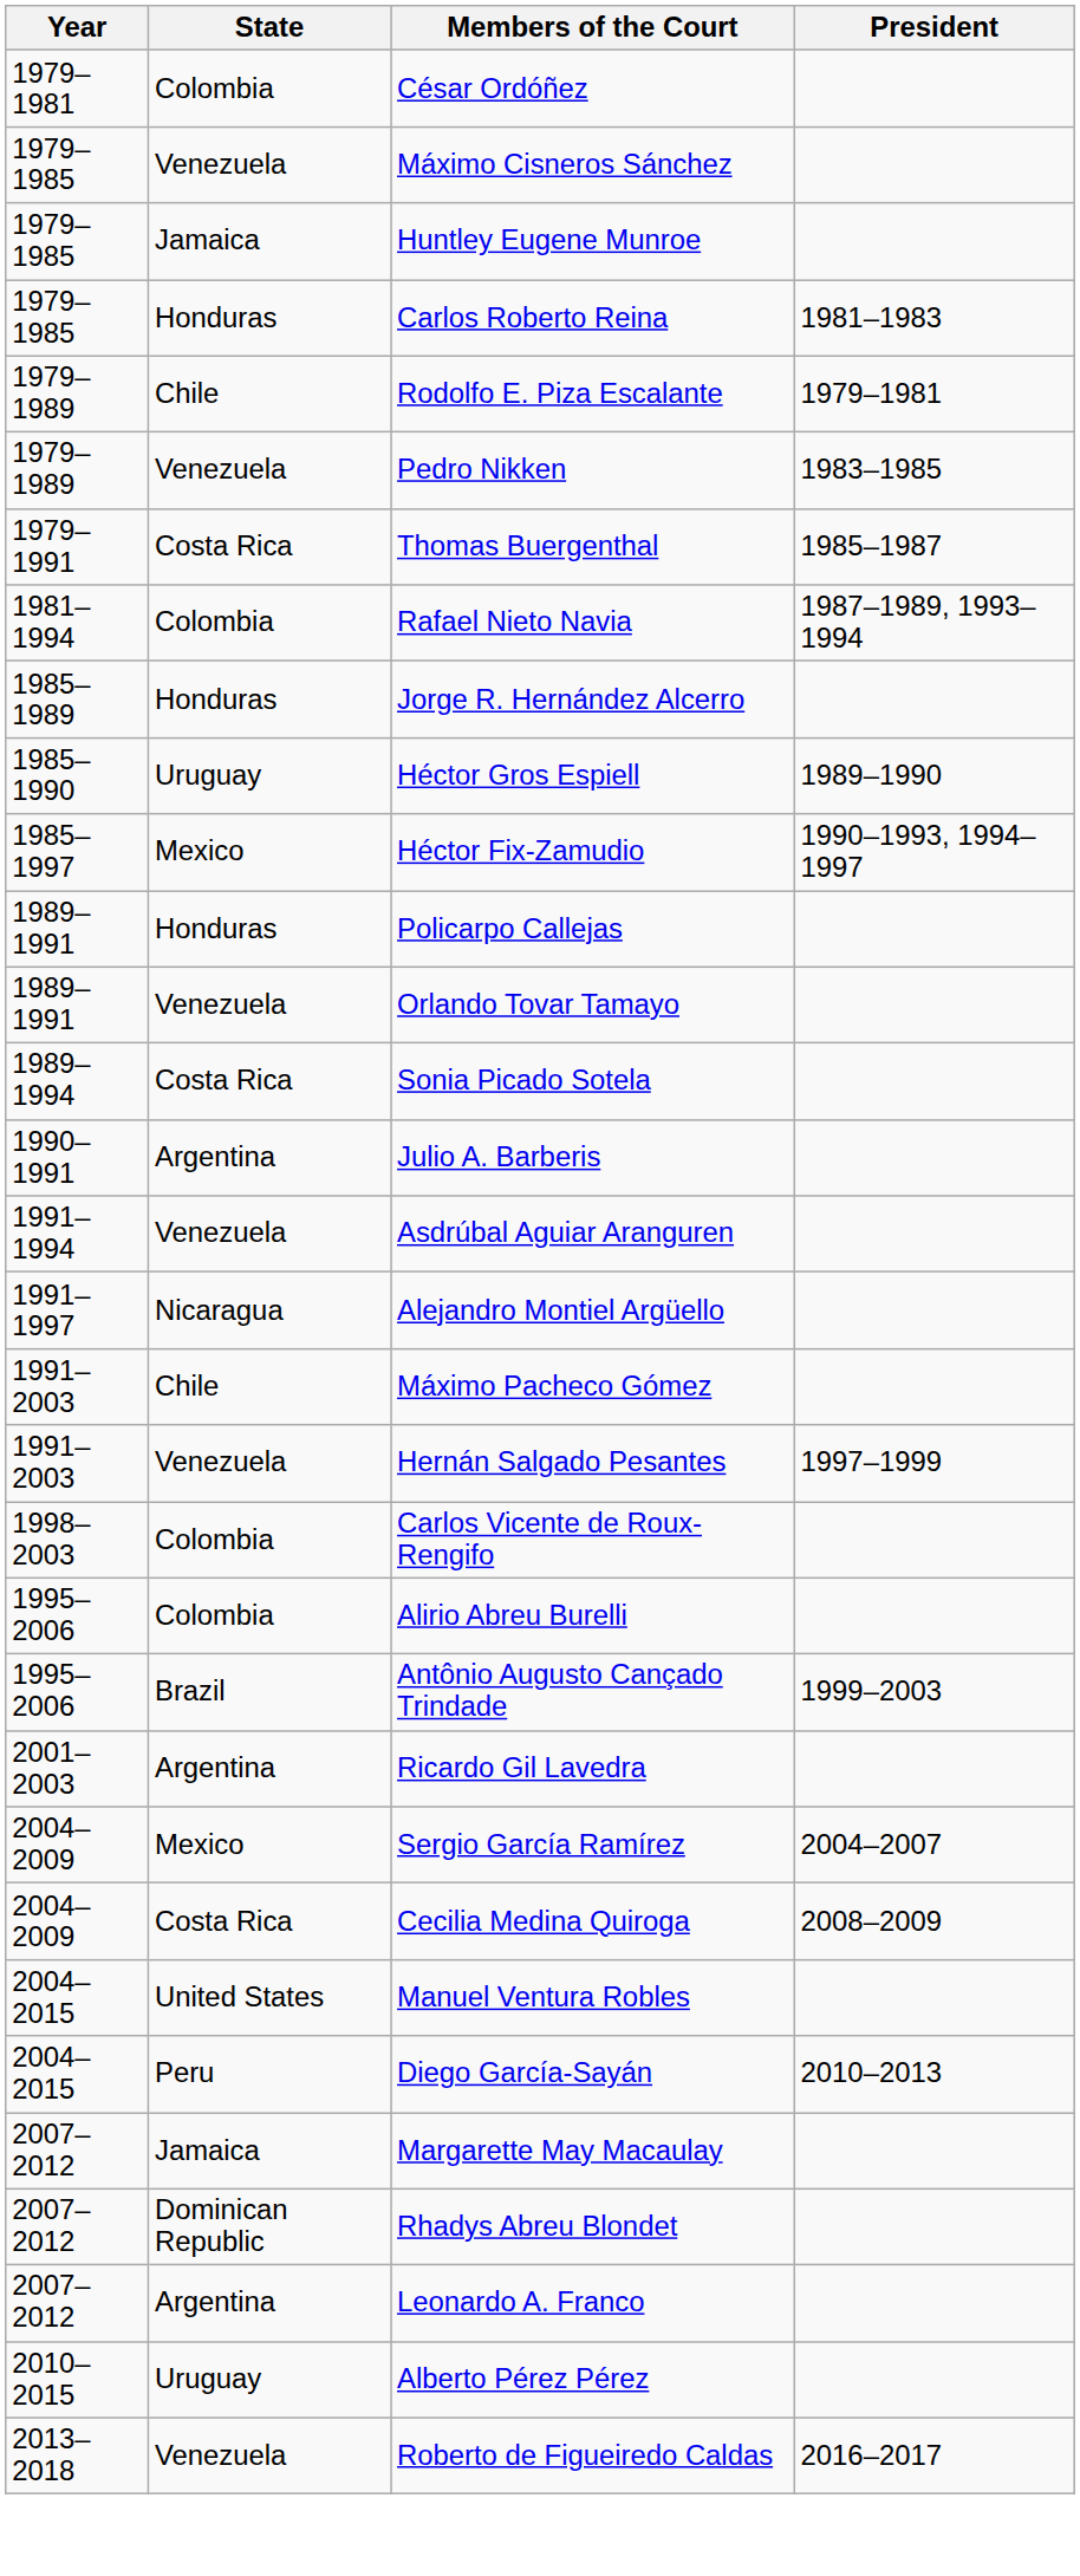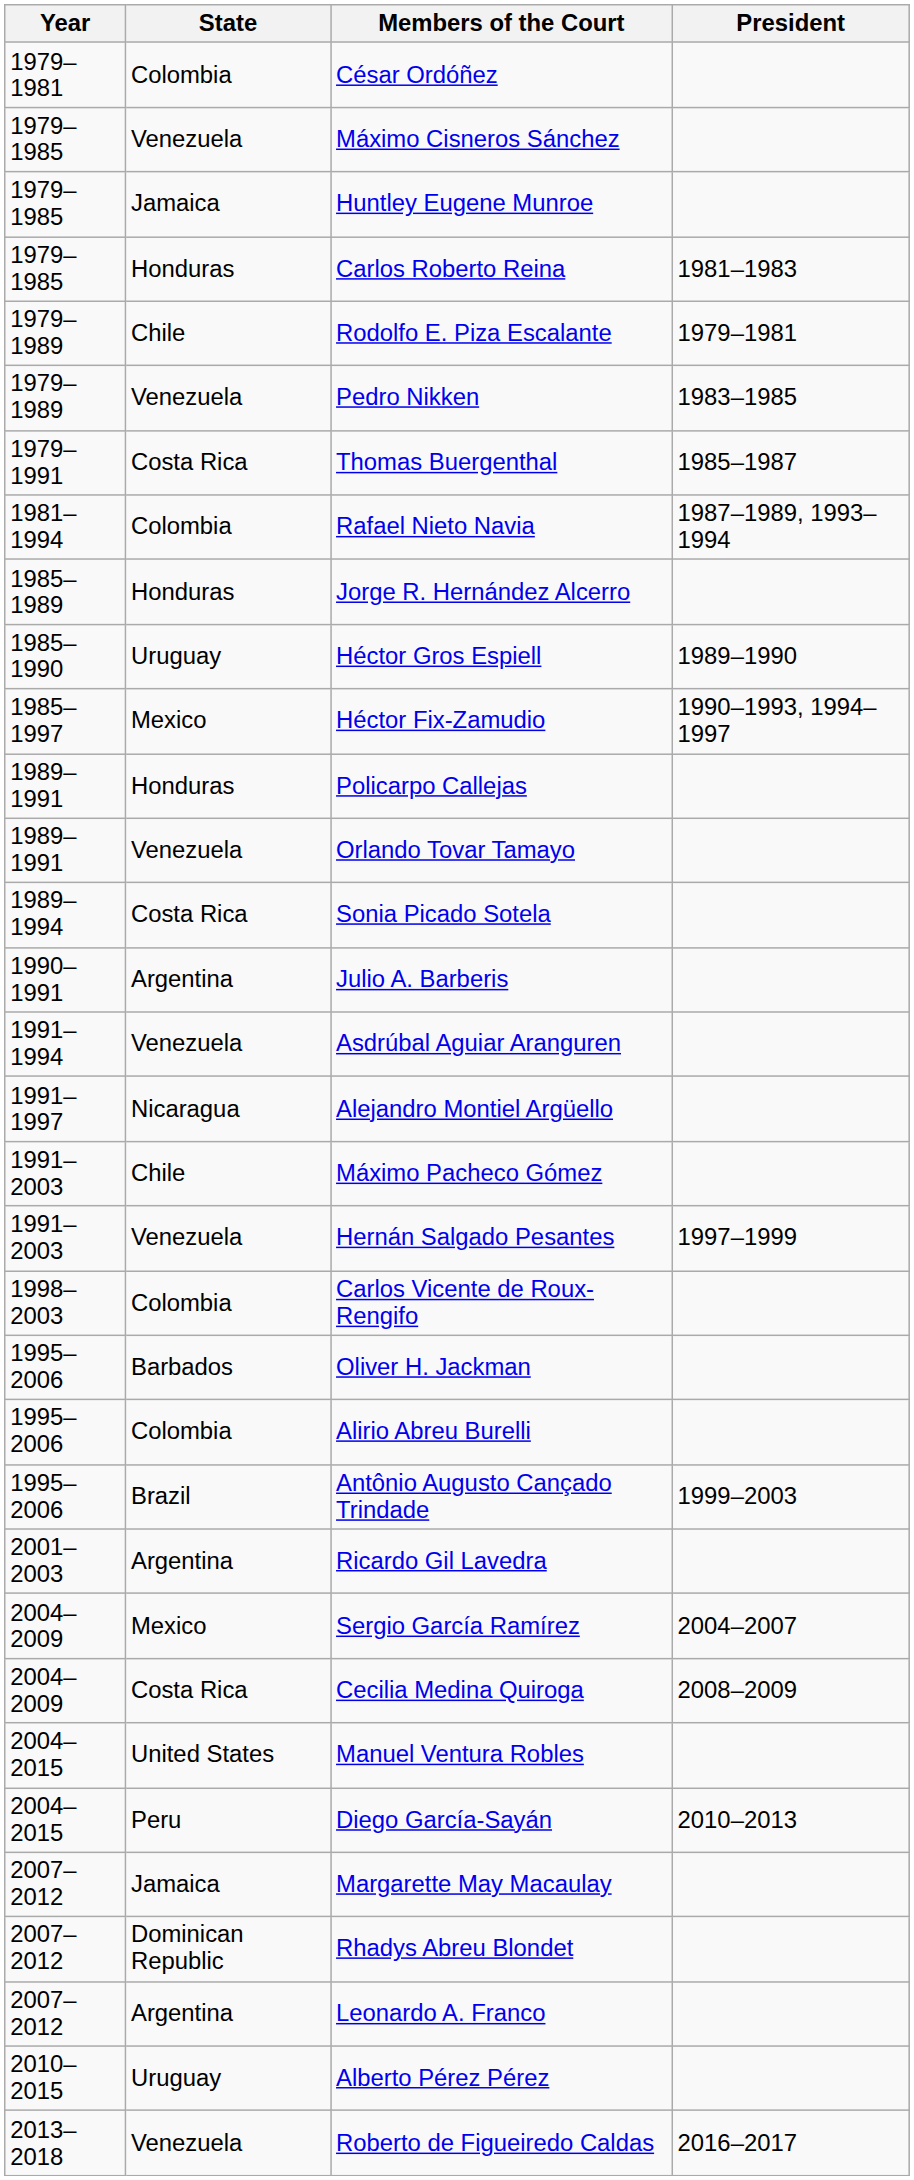+ row: 1995–2006 | Barbados | Oliver H. Jackman
